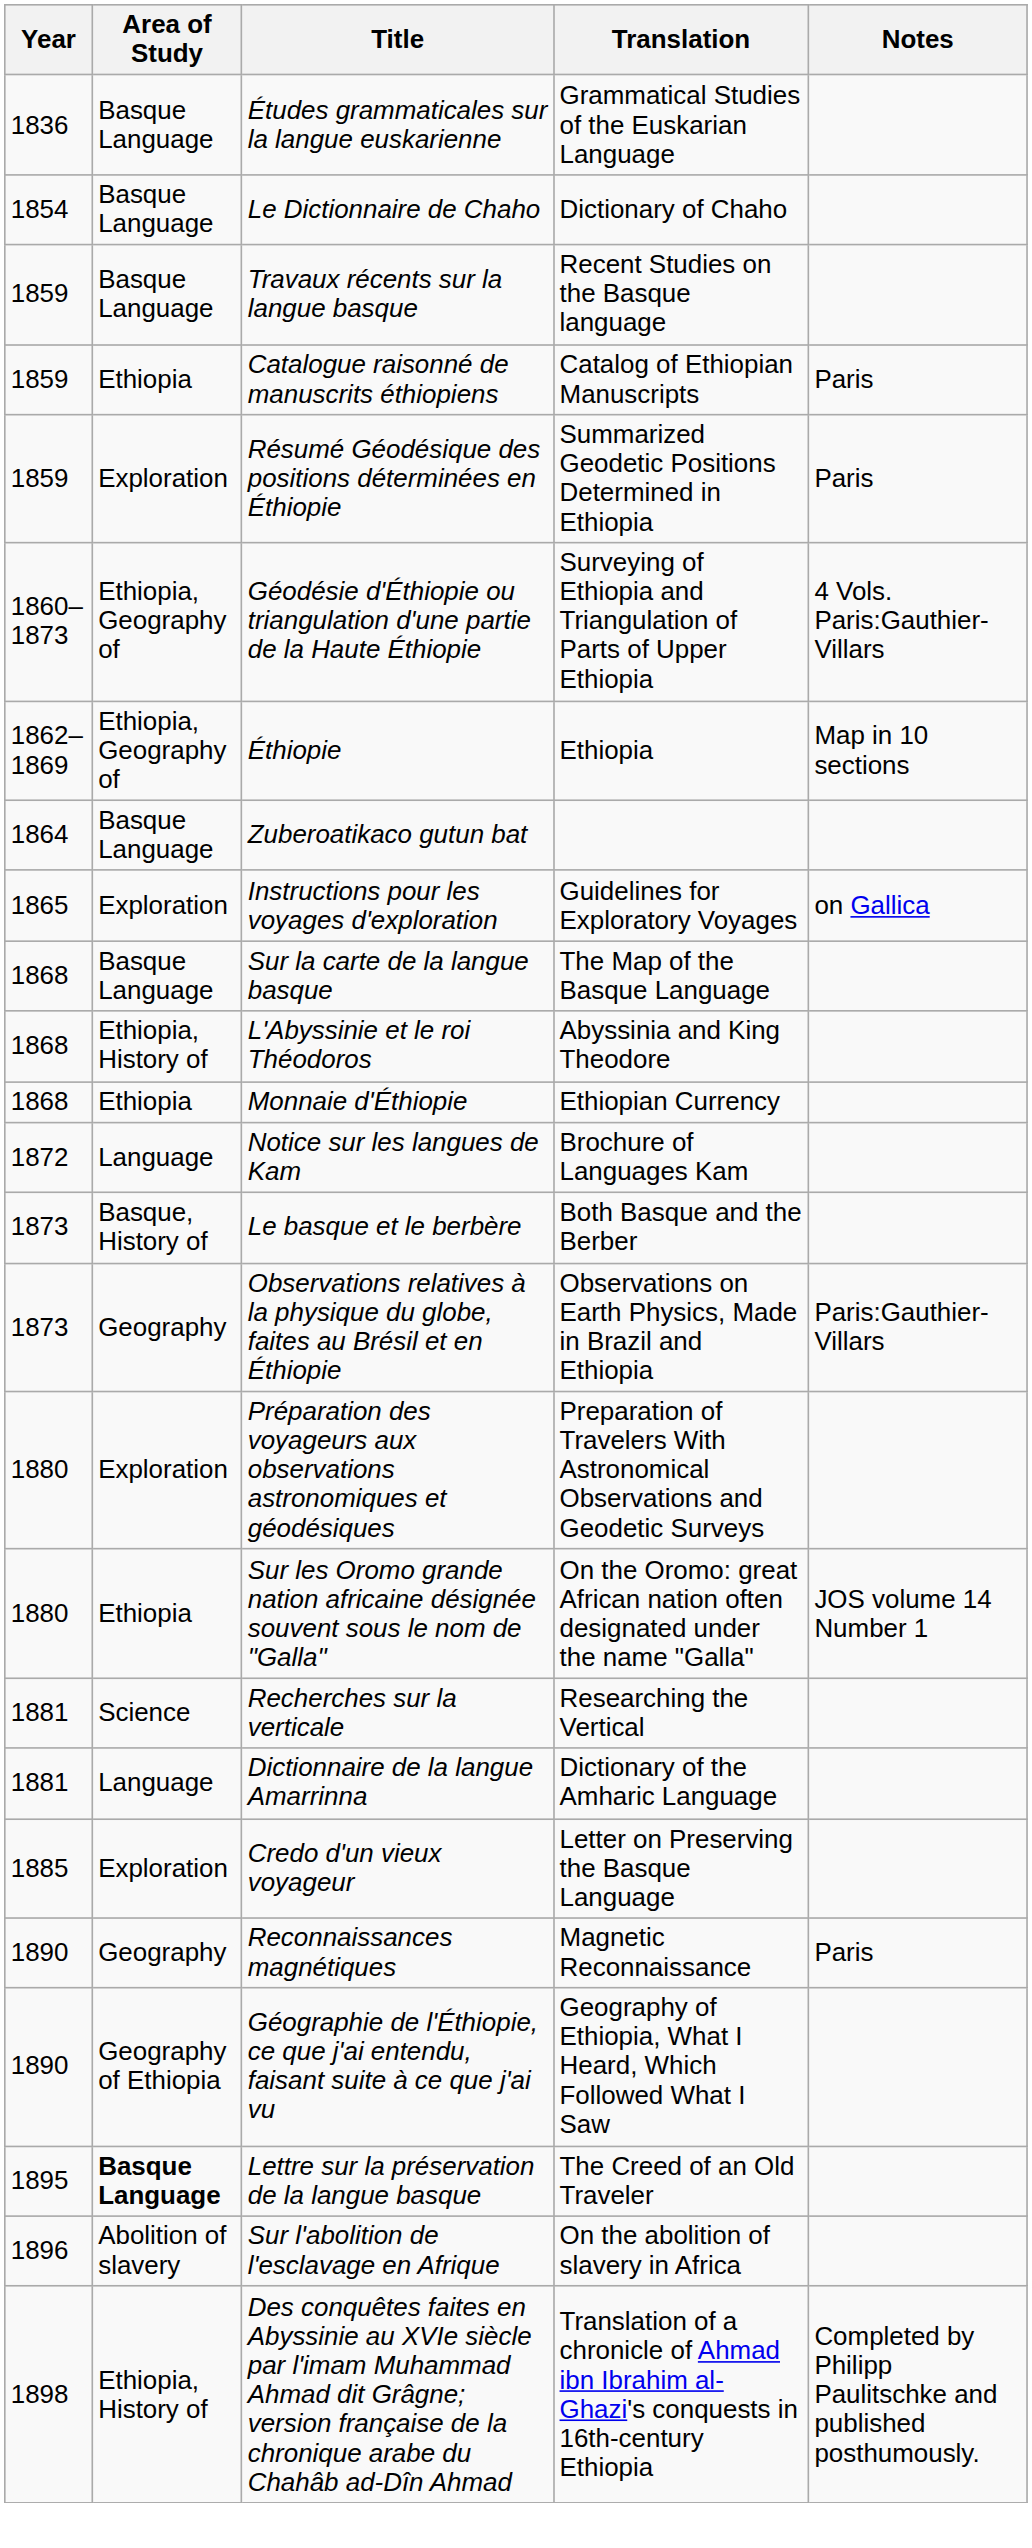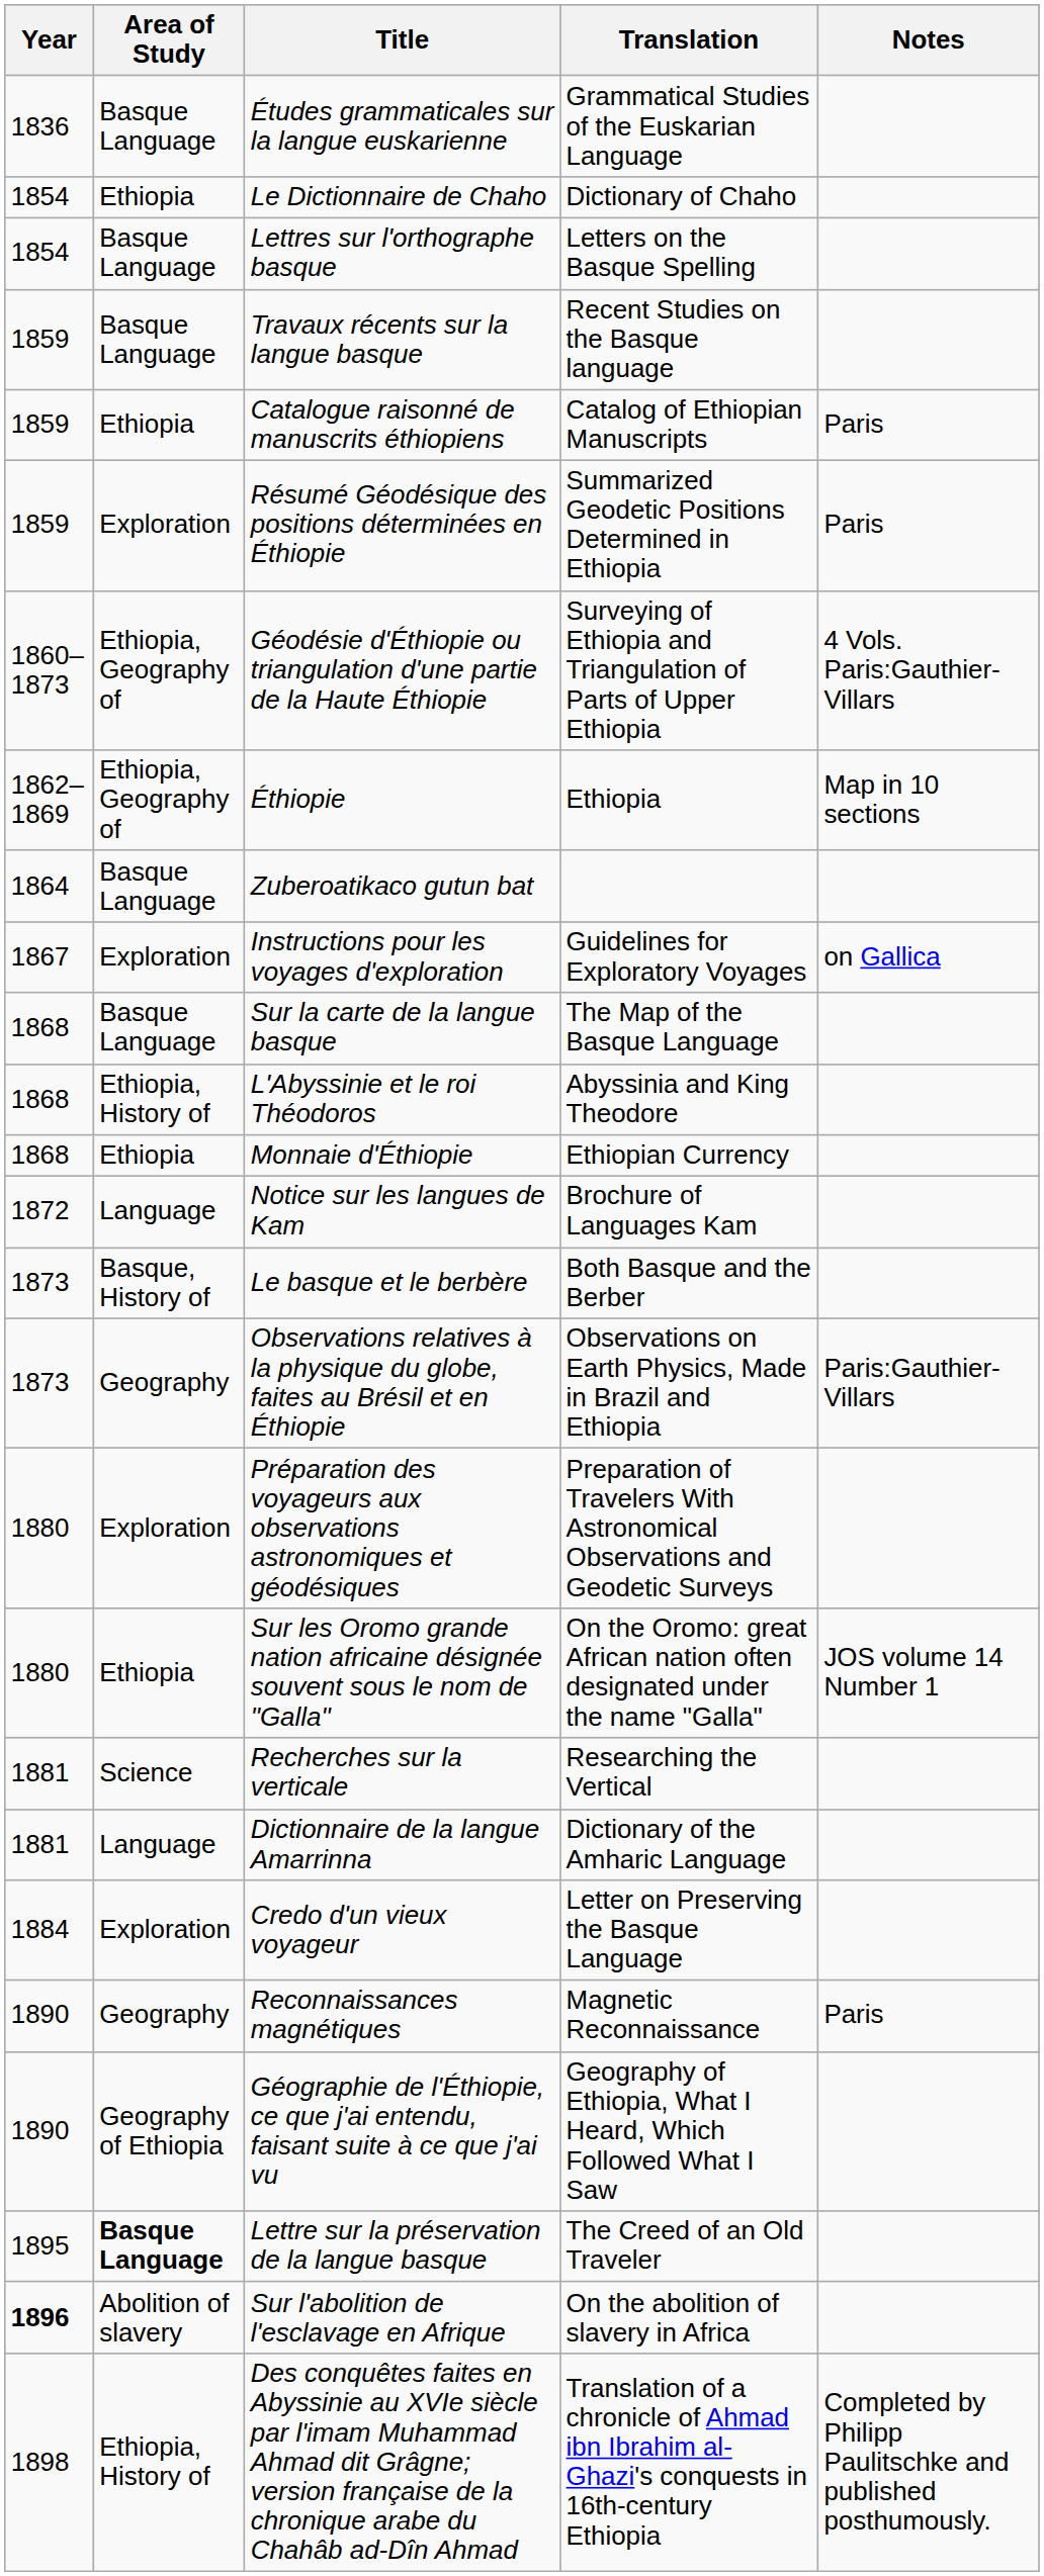Le Dictionnaire de Chaho | Area of Study: Basque Language -> Ethiopia
+ row: 1854 | Basque Language | Lettres sur l'orthographe basque | Letters on the Basque Spelling
Instructions pour les voyages d'exploration | Year: 1865 -> 1867
Credo d'un vieux voyageur | Year: 1885 -> 1884
Sur l'abolition de l'esclavage en Afrique | Year: normal -> bold
